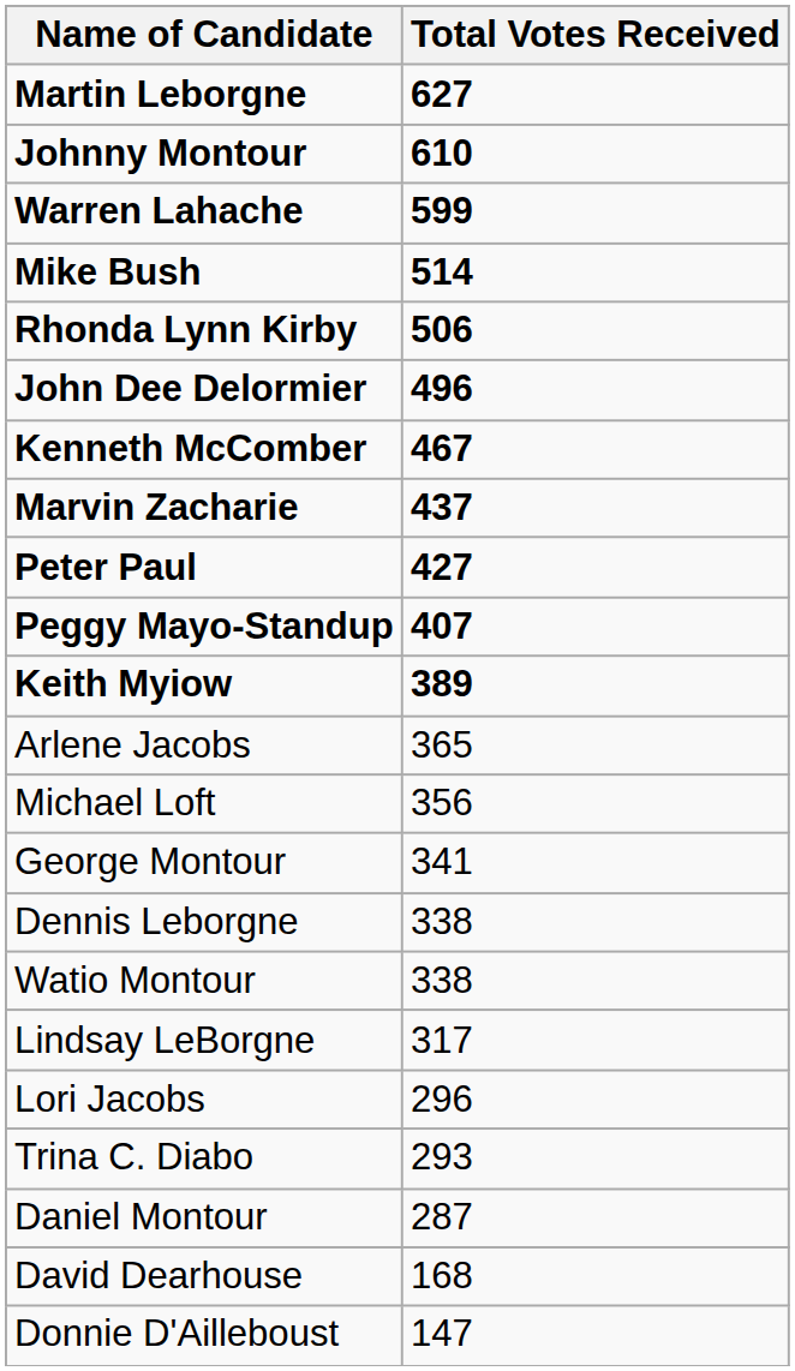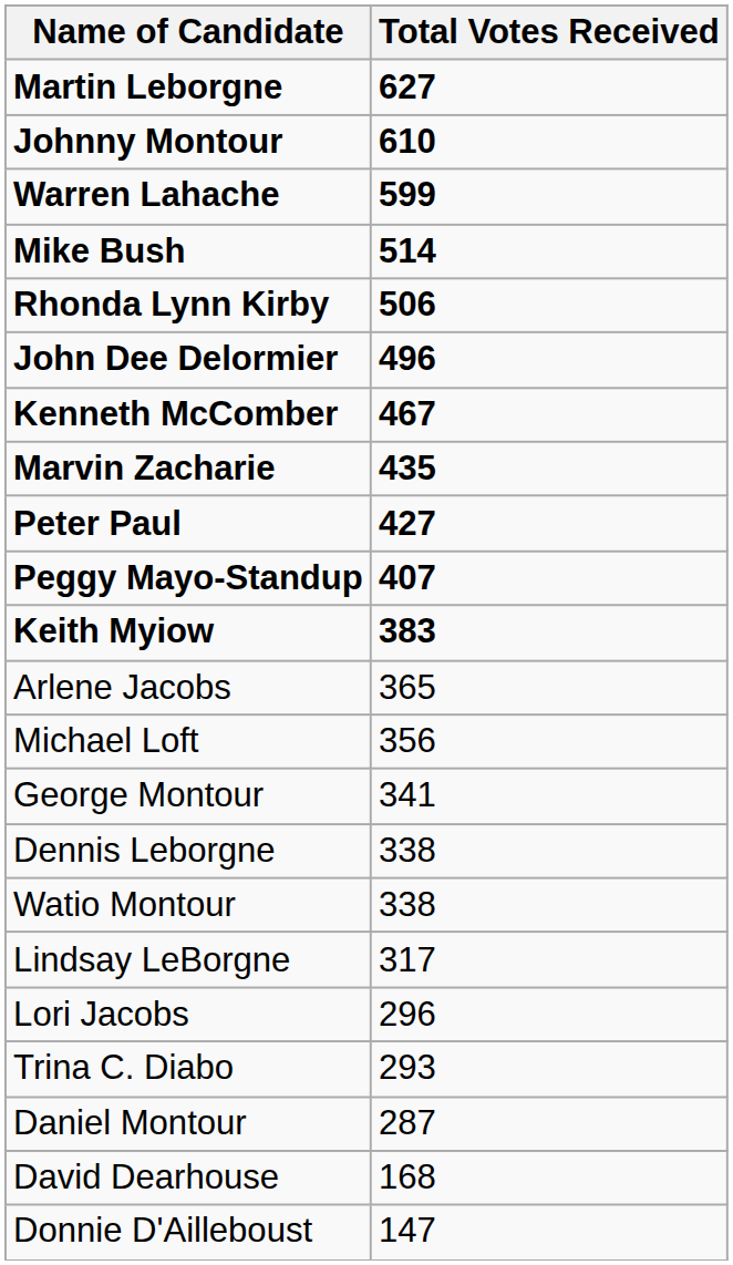Marvin Zacharie | Total Votes Received: 437 -> 435
Keith Myiow | Total Votes Received: 389 -> 383
